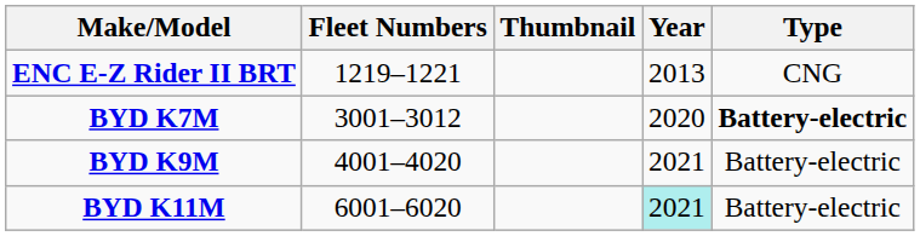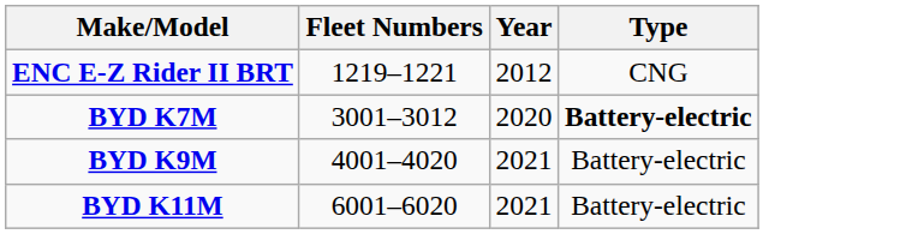- column: Thumbnail
ENC E-Z Rider II BRT | Year: 2013 -> 2012
BYD K11M | Year: paleturquoise background -> no background
